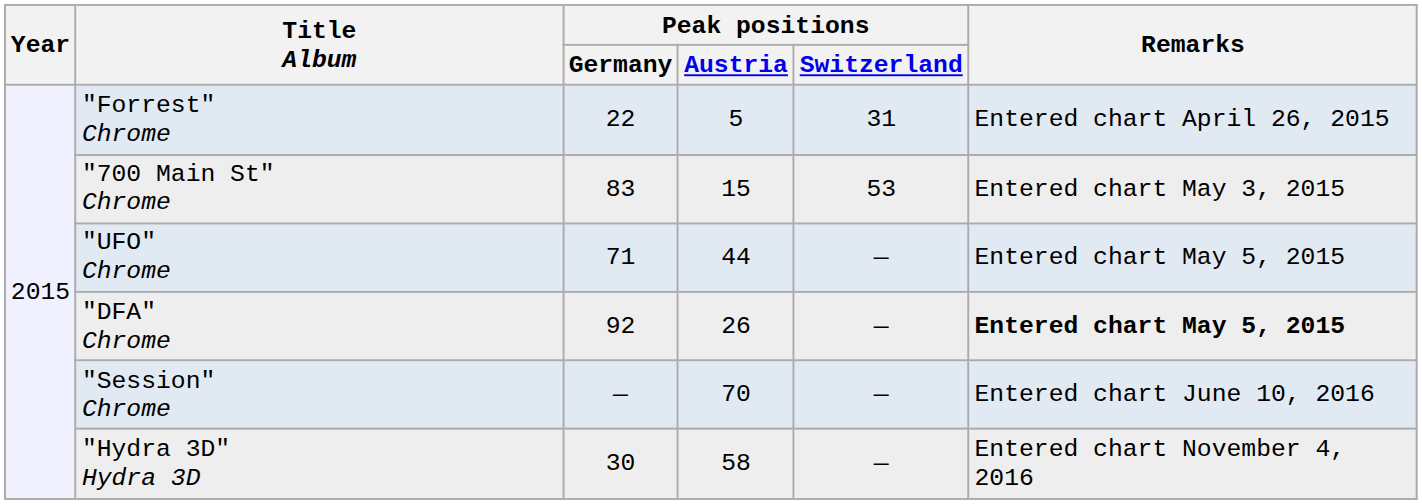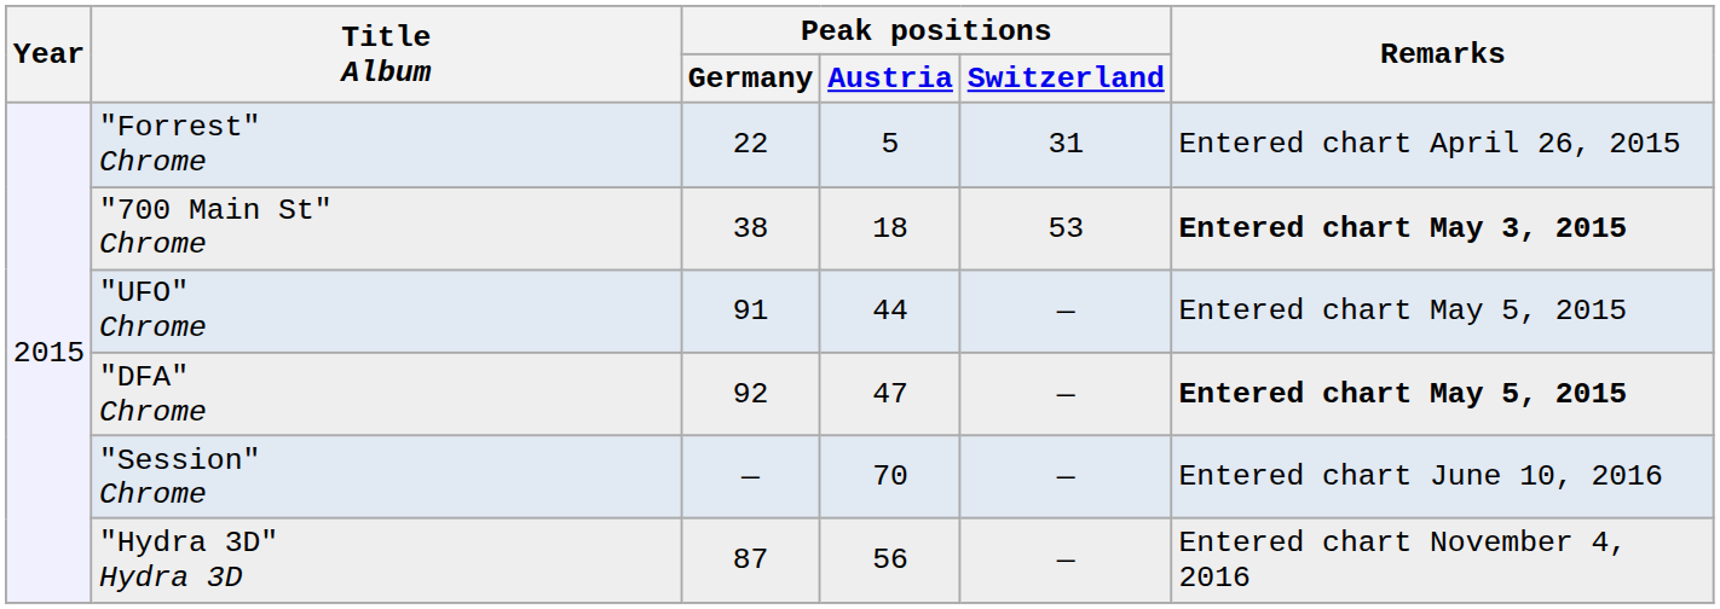"700 Main St" Chrome | Peak positions / Germany: 83 -> 38
"700 Main St" Chrome | Peak positions / Austria: 15 -> 18
"700 Main St" Chrome | Remarks: normal -> bold
"UFO" Chrome | Peak positions / Germany: 71 -> 91
"DFA" Chrome | Peak positions / Austria: 26 -> 47
"Hydra 3D" Hydra 3D | Peak positions / Germany: 30 -> 87
"Hydra 3D" Hydra 3D | Peak positions / Austria: 58 -> 56
